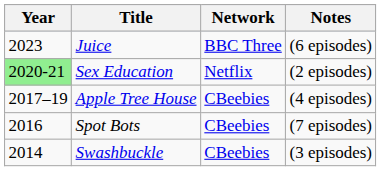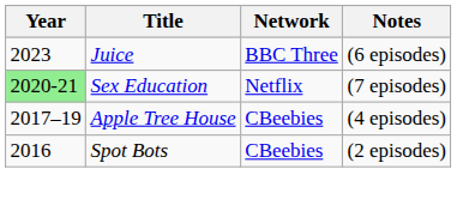Sex Education | Notes: (2 episodes) -> (7 episodes)
Spot Bots | Notes: (7 episodes) -> (2 episodes)
- row: 2014 | Swashbuckle | CBeebies | (3 episodes)
